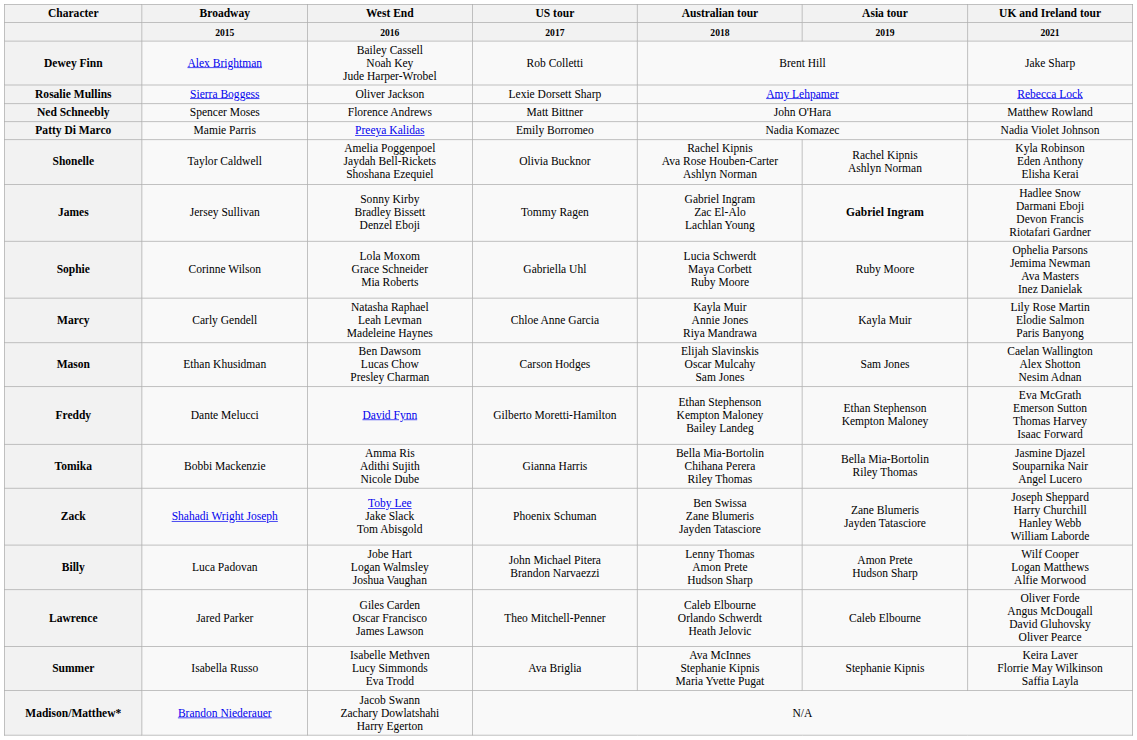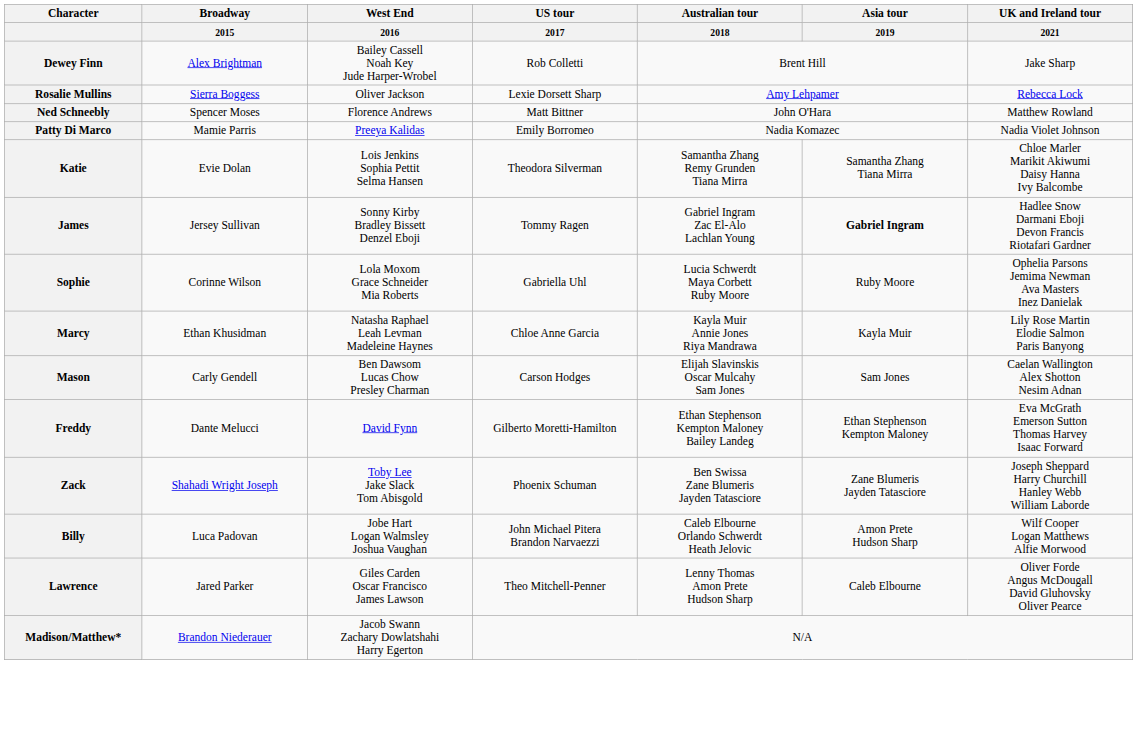- row: Shonelle | Taylor Caldwell | Amelia Poggenpoel Jaydah Bell-Rickets Shoshana Ezequiel | Olivia Bucknor | Rachel Kipnis Ava Rose Houben-Carter Ashlyn Norman | Rachel Kipnis Ashlyn Norman | Kyla Robinson Eden Anthony Elisha Kerai
+ row: Katie | Evie Dolan | Lois Jenkins Sophia Pettit Selma Hansen | Theodora Silverman | Samantha Zhang Remy Grunden Tiana Mirra | Samantha Zhang Tiana Mirra | Chloe Marler Marikit Akiwumi Daisy Hanna Ivy Balcombe
Marcy | Broadway / 2015: Carly Gendell -> Ethan Khusidman
Mason | Broadway / 2015: Ethan Khusidman -> Carly Gendell
- row: Tomika | Bobbi Mackenzie | Amma Ris Adithi Sujith Nicole Dube | Gianna Harris | Bella Mia-Bortolin Chihana Perera Riley Thomas | Bella Mia-Bortolin Riley Thomas | Jasmine Djazel Souparnika Nair Angel Lucero
Billy | Australian tour / 2018: Lenny Thomas Amon Prete Hudson Sharp -> Caleb Elbourne Orlando Schwerdt Heath Jelovic
Lawrence | Australian tour / 2018: Caleb Elbourne Orlando Schwerdt Heath Jelovic -> Lenny Thomas Amon Prete Hudson Sharp
- row: Summer | Isabella Russo | Isabelle Methven Lucy Simmonds Eva Trodd | Ava Briglia | Ava McInnes Stephanie Kipnis Maria Yvette Pugat | Stephanie Kipnis | Keira Laver Florrie May Wilkinson Saffia Layla
